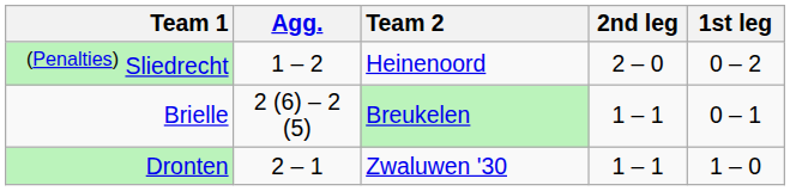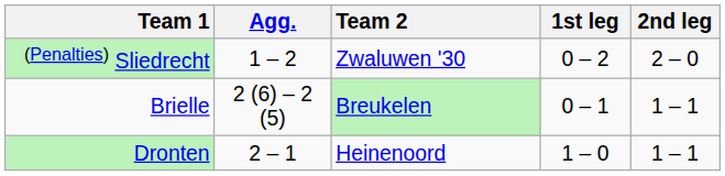columns swapped: 1st leg <-> 2nd leg
(Penalties) Sliedrecht | Team 2: Heinenoord -> Zwaluwen '30
Dronten | Team 2: Zwaluwen '30 -> Heinenoord
